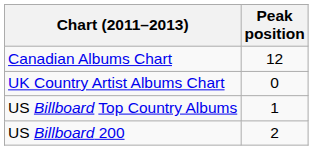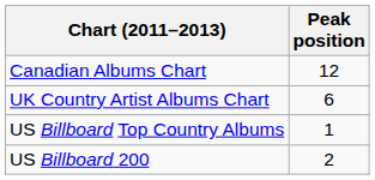UK Country Artist Albums Chart | Peak position: 0 -> 6
